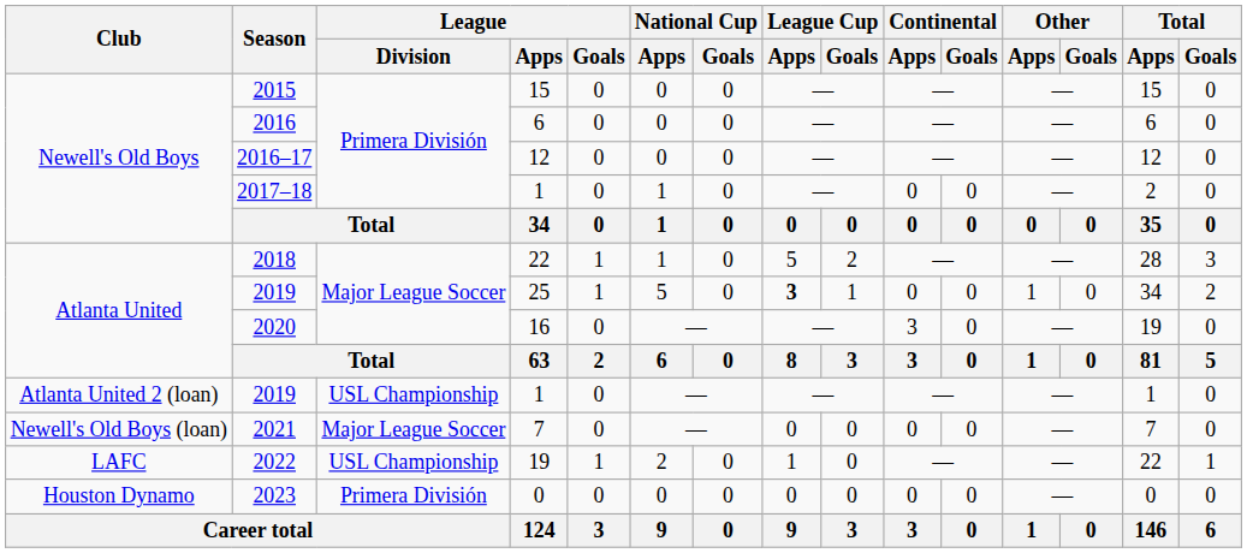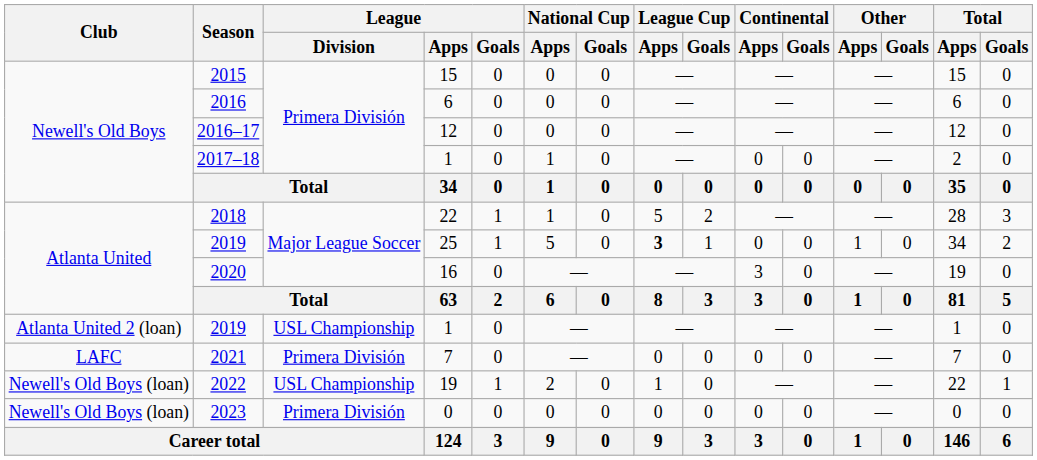2021 | Club: Newell's Old Boys (loan) -> LAFC
2021 | League / Division: Major League Soccer -> Primera División
2022 | Club: LAFC -> Newell's Old Boys (loan)
2023 | Club: Houston Dynamo -> Newell's Old Boys (loan)
